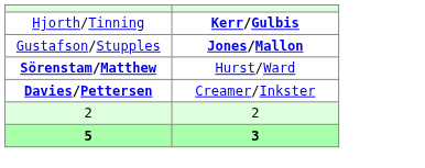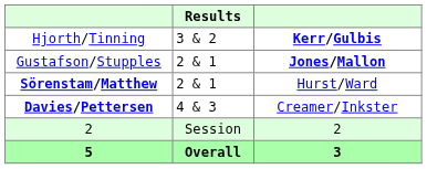+ column: Results | 3 & 2 | 2 & 1 | 2 & 1 | 4 & 3 | Session | Overall
